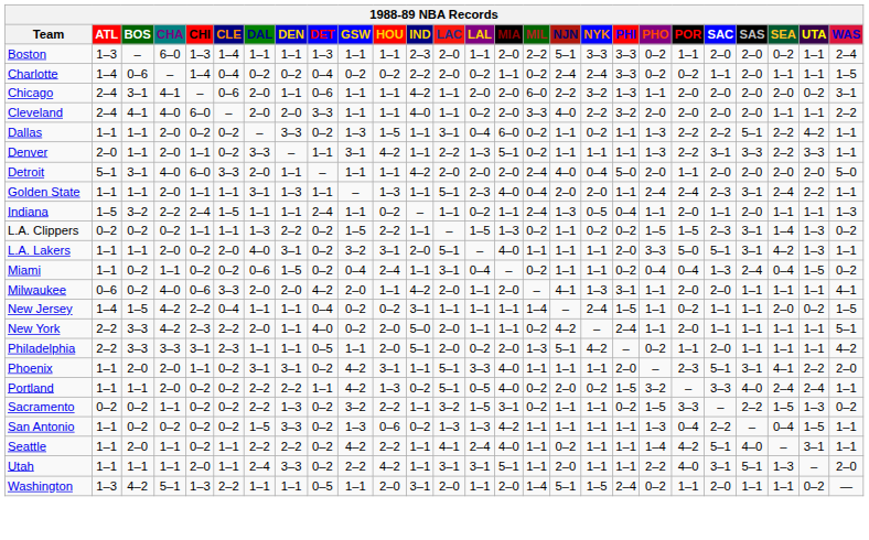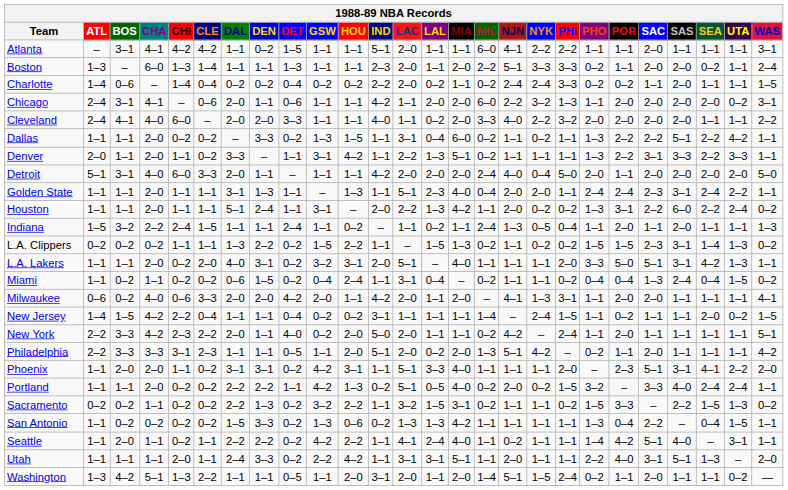+ row: Atlanta | – | 3–1 | 4–1 | 4–2 | 4–2 | 1–1 | 0–2 | 1–5 | 1–1 | 1–1 | 5–1 | 2–0 | 1–1 | 1–1 | 6–0 | 4–1 | 2–2 | 2–2 | 1–1 | 1–1 | 2–0 | 1–1 | 1–1 | 1–1 | 3–1
+ row: Houston | 1–1 | 1–1 | 2–0 | 1–1 | 1–1 | 5–1 | 2–4 | 1–1 | 3–1 | – | 2–0 | 2–2 | 1–3 | 4–2 | 1–1 | 2–0 | 0–2 | 0–2 | 1–3 | 3–1 | 2–2 | 6–0 | 2–2 | 2–4 | 0–2
